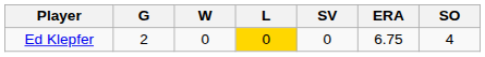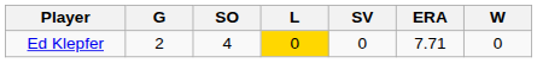columns swapped: W <-> SO
Ed Klepfer | ERA: 6.75 -> 7.71
